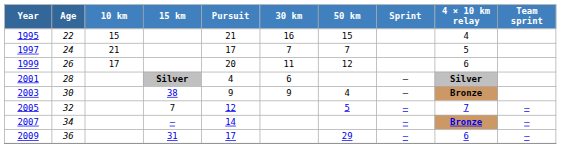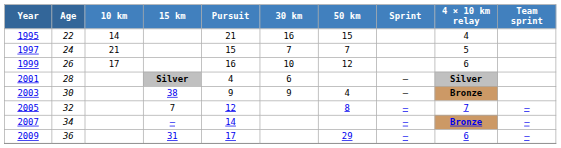1995 | 10 km: 15 -> 14
1997 | Pursuit: 17 -> 15
1999 | Pursuit: 20 -> 16
1999 | 30 km: 11 -> 10
2005 | 50 km: 5 -> 8
